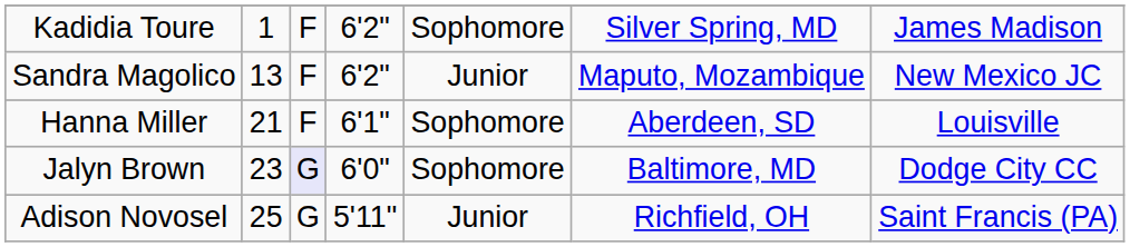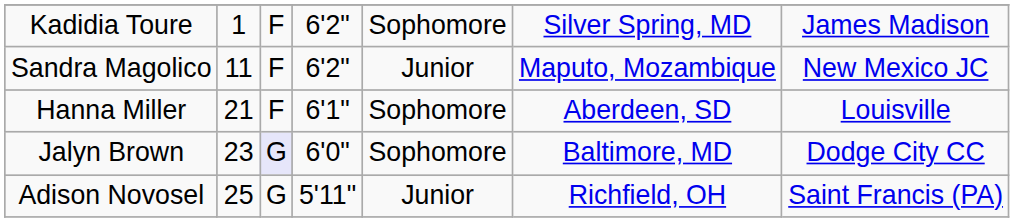Sandra Magolico | column 2: 13 -> 11
